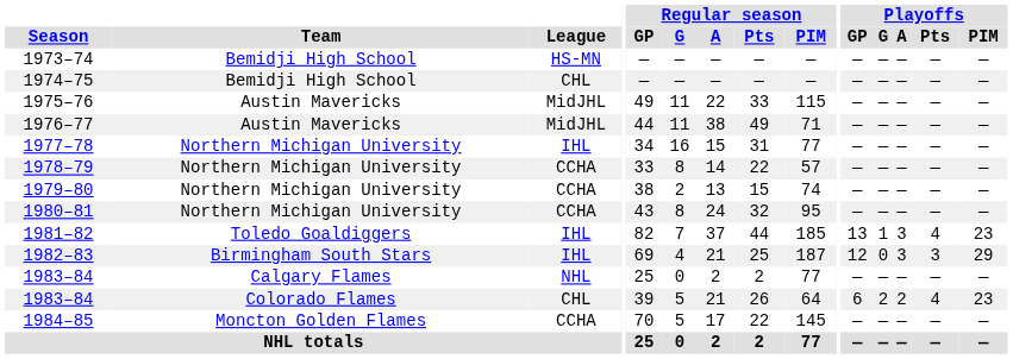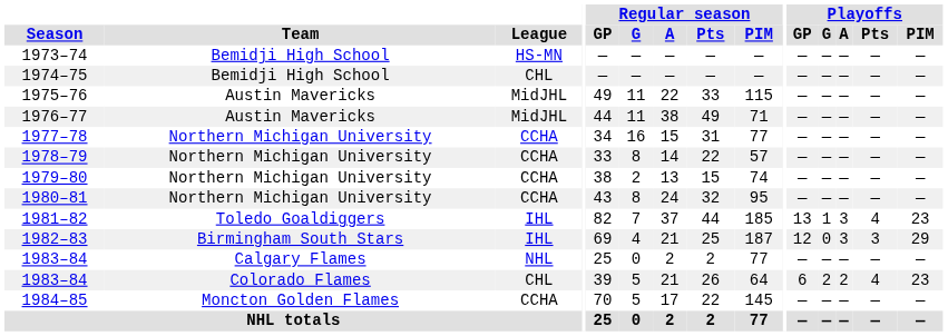1977–78 | League: IHL -> CCHA
